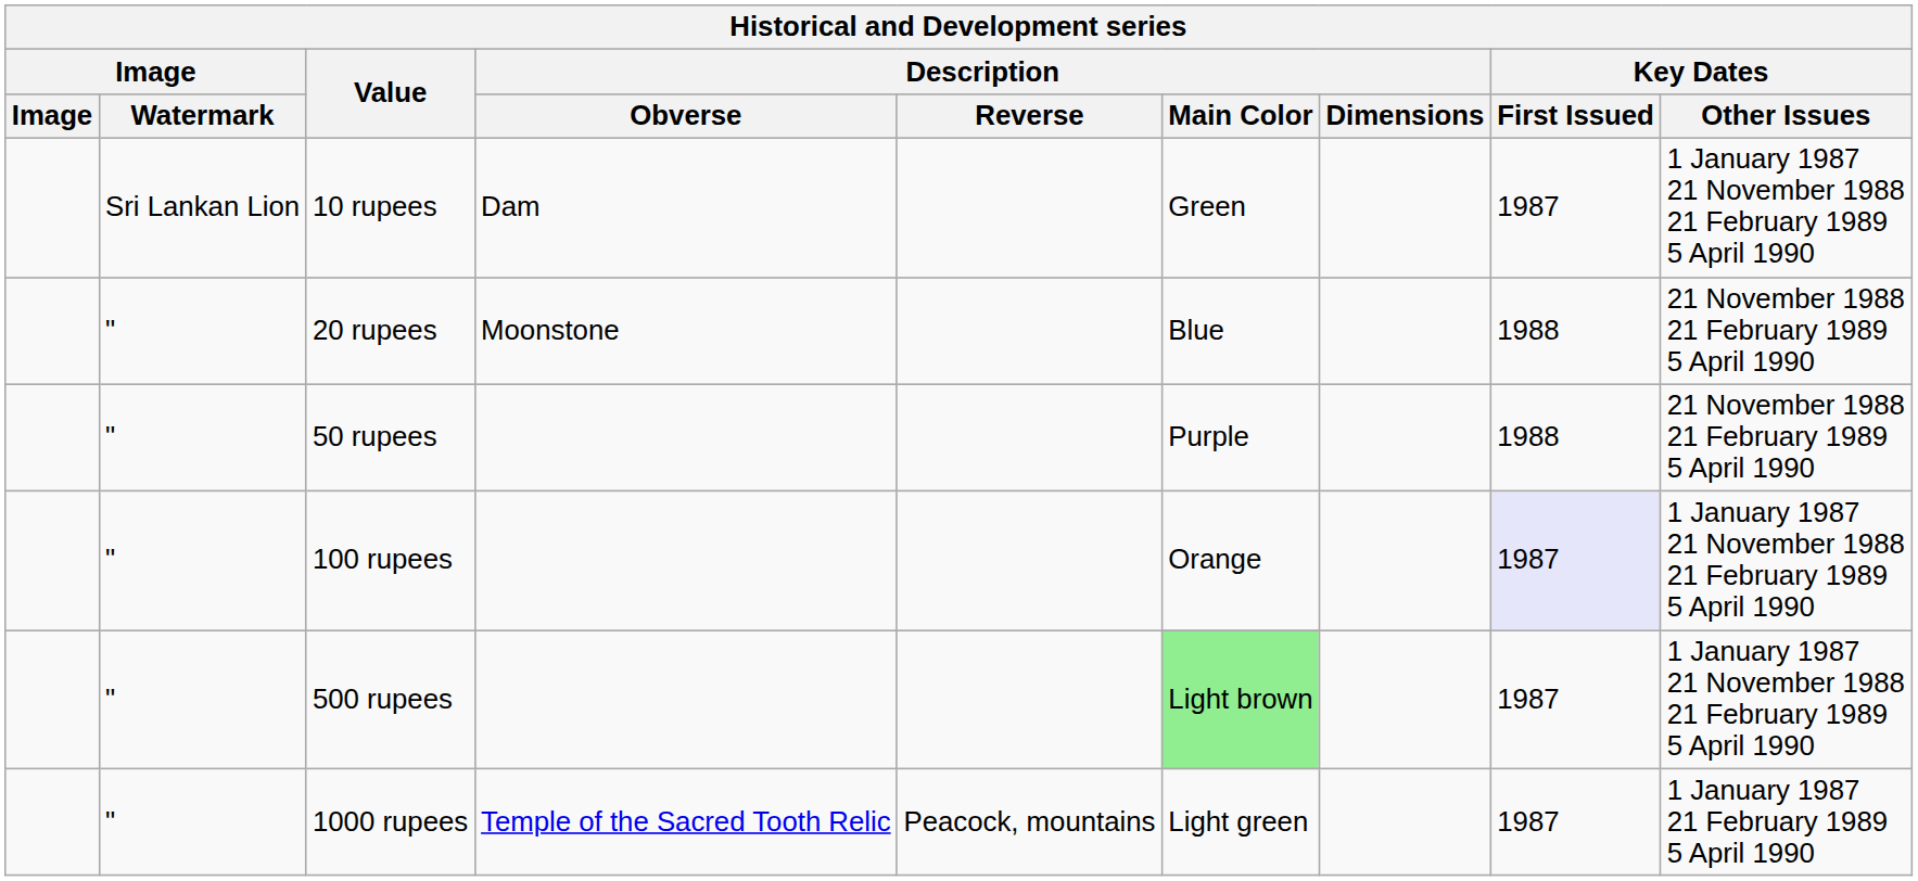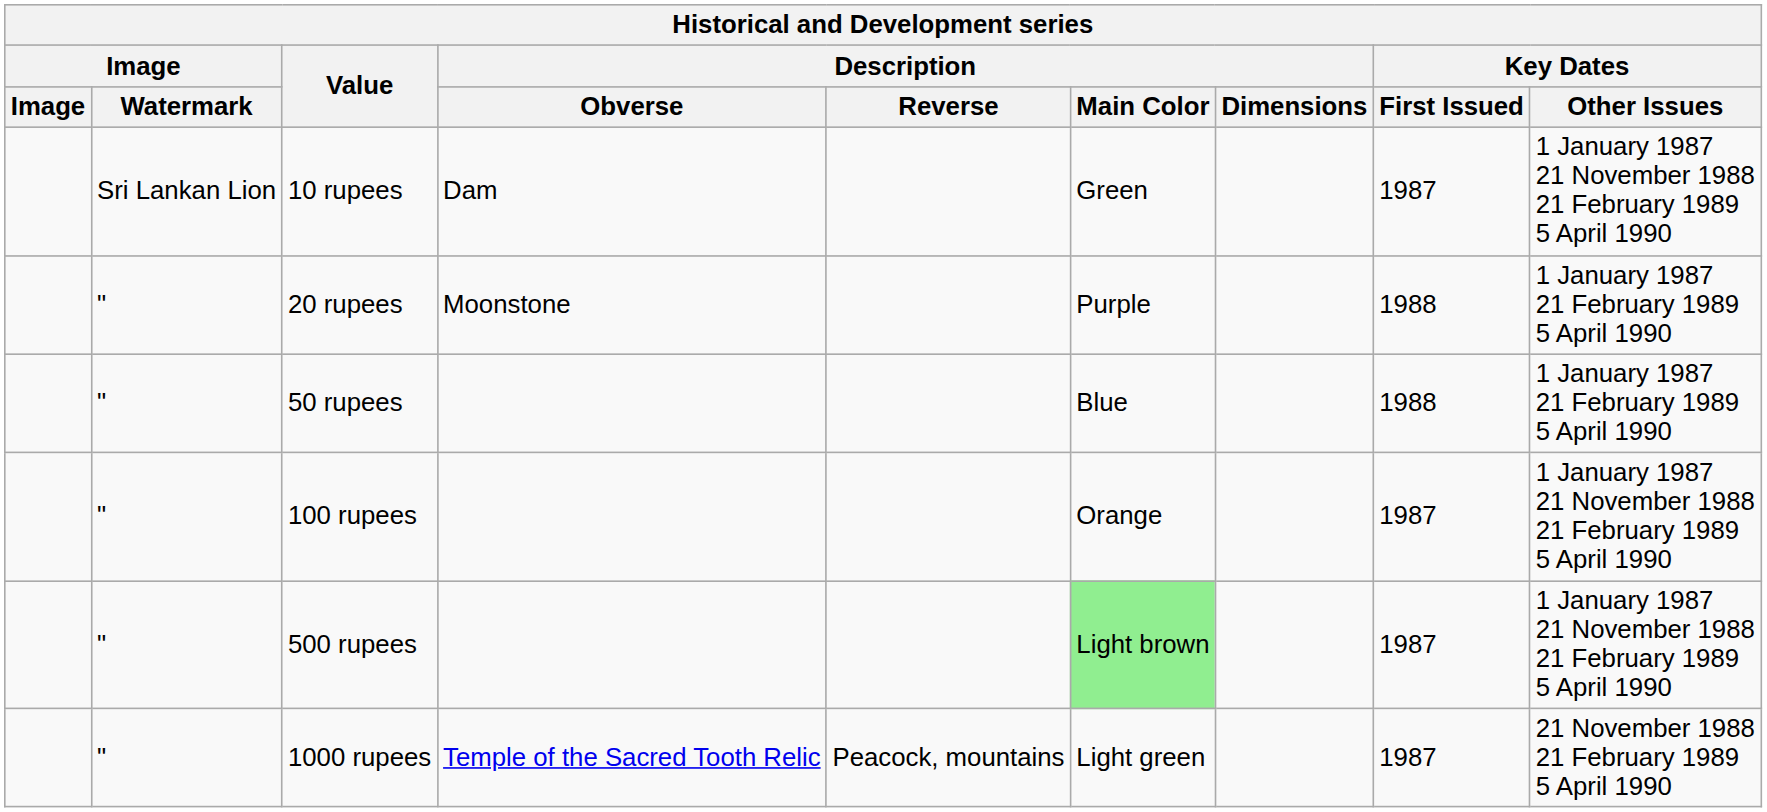20 rupees | Description / Main Color: Blue -> Purple
20 rupees | Key Dates / Other Issues: 21 November 1988 21 February 1989 5 April 1990 -> 1 January 1987 21 February 1989 5 April 1990
50 rupees | Description / Main Color: Purple -> Blue
50 rupees | Key Dates / Other Issues: 21 November 1988 21 February 1989 5 April 1990 -> 1 January 1987 21 February 1989 5 April 1990
100 rupees | Key Dates / First Issued: lavender background -> no background
1000 rupees | Key Dates / Other Issues: 1 January 1987 21 February 1989 5 April 1990 -> 21 November 1988 21 February 1989 5 April 1990
